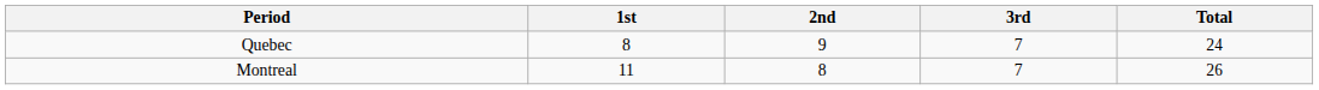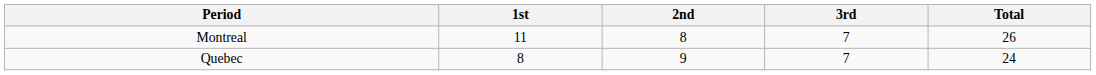rows swapped: Quebec <-> Montreal
